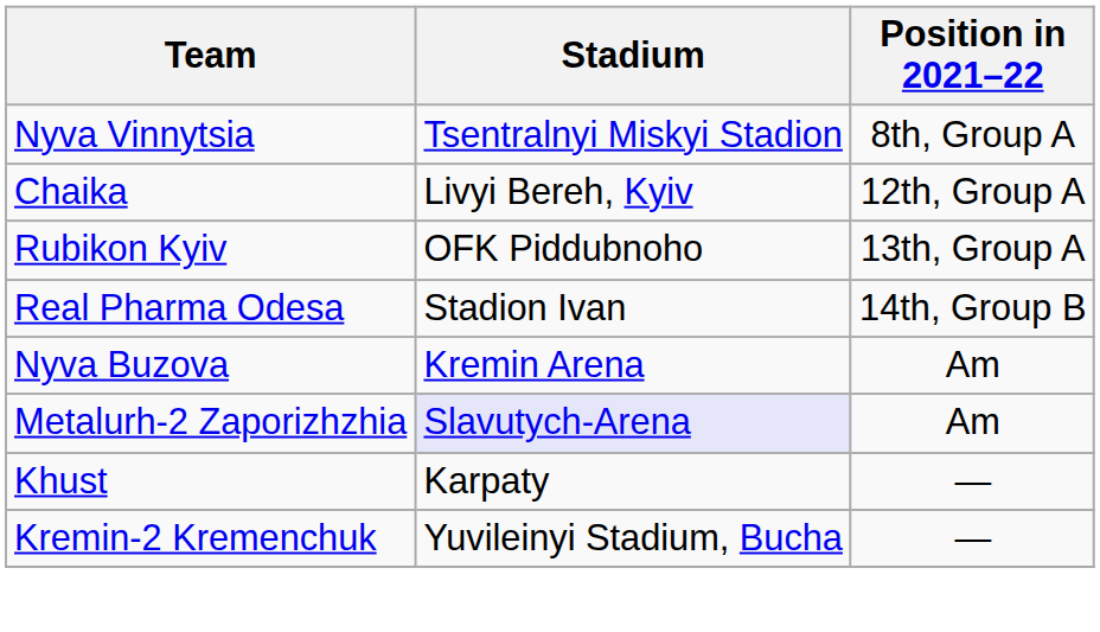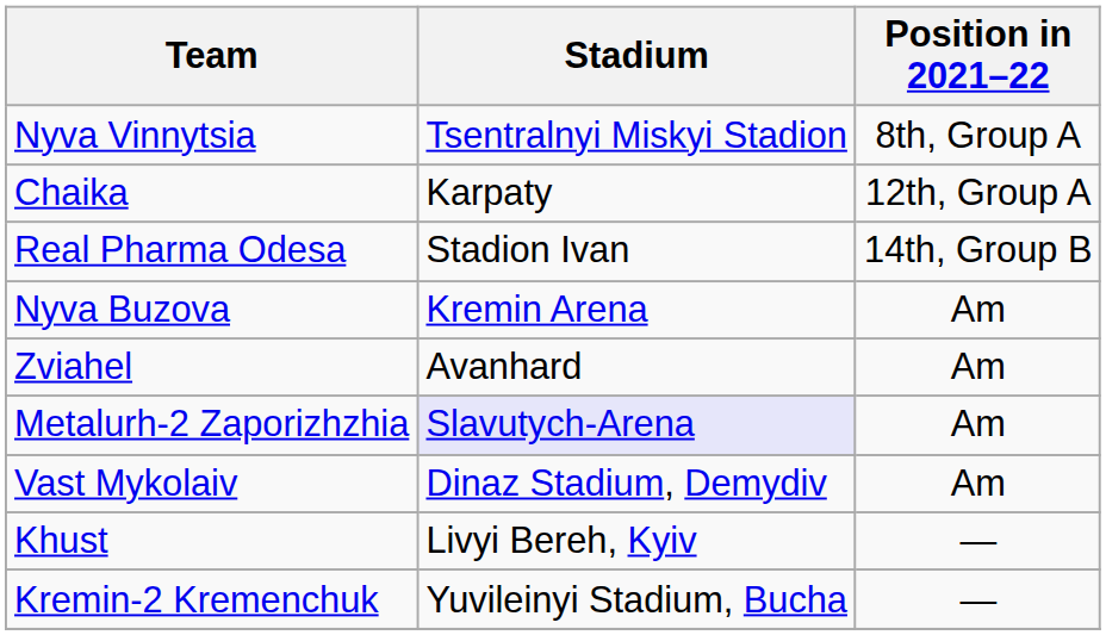Chaika | Stadium: Livyi Bereh, Kyiv -> Karpaty
- row: Rubikon Kyiv | OFK Piddubnoho | 13th, Group A
+ row: Zviahel | Avanhard | Am
+ row: Vast Mykolaiv | Dinaz Stadium, Demydiv | Am
Khust | Stadium: Karpaty -> Livyi Bereh, Kyiv
